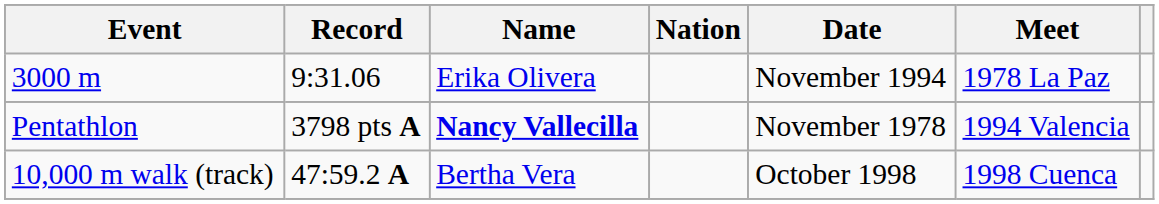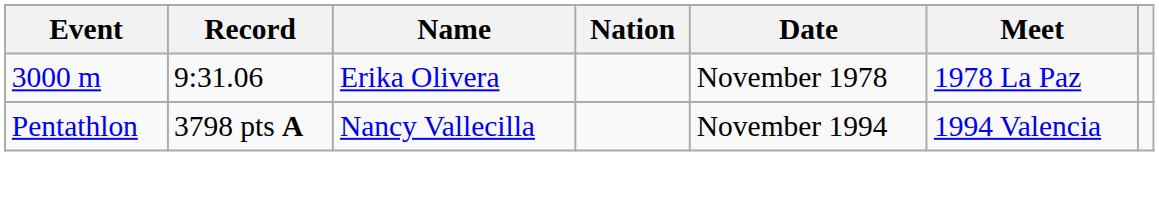3000 m | Date: November 1994 -> November 1978
Pentathlon | Name: bold -> normal
Pentathlon | Date: November 1978 -> November 1994
- row: 10,000 m walk (track) | 47:59.2 A | Bertha Vera | October 1998 | 1998 Cuenca
